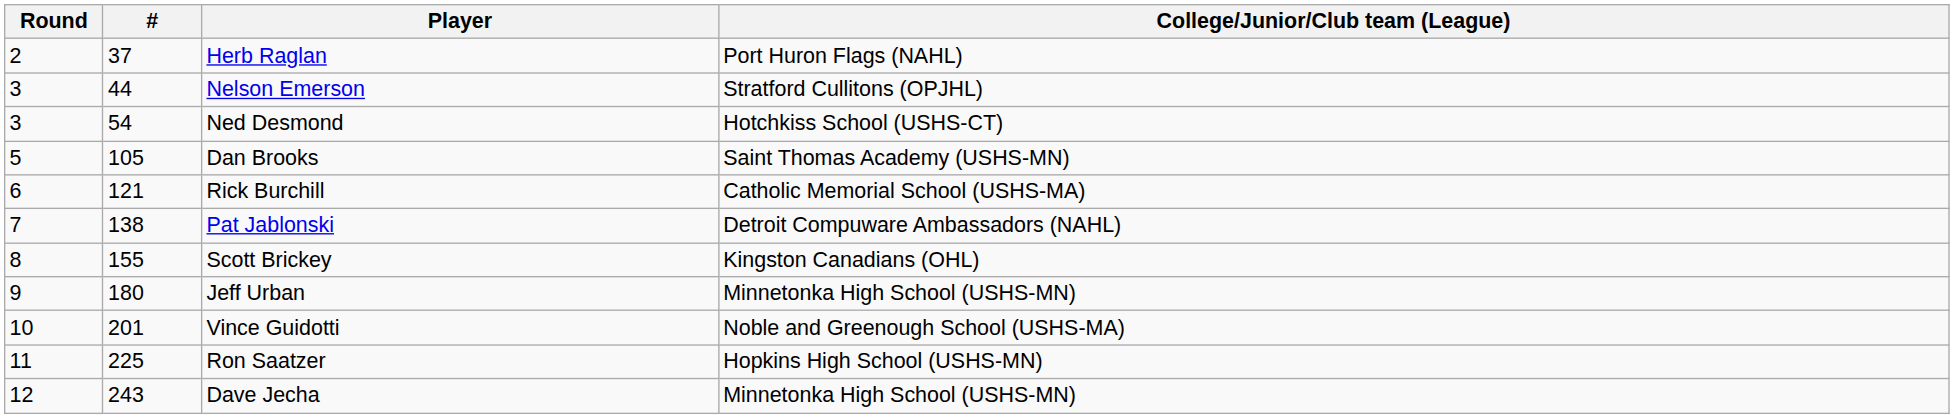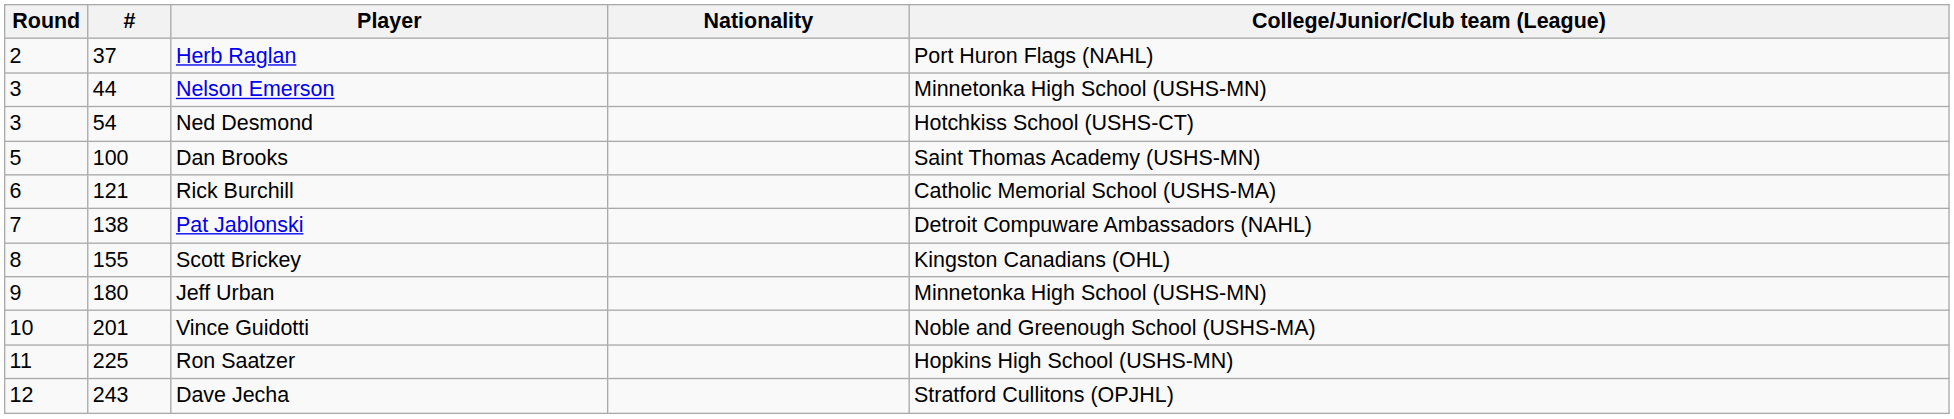+ column: Nationality
Nelson Emerson | College/Junior/Club team (League): Stratford Cullitons (OPJHL) -> Minnetonka High School (USHS-MN)
Dan Brooks | #: 105 -> 100
Dave Jecha | College/Junior/Club team (League): Minnetonka High School (USHS-MN) -> Stratford Cullitons (OPJHL)
